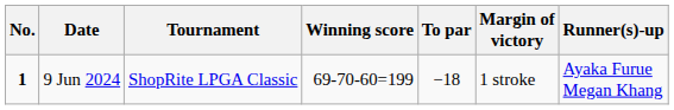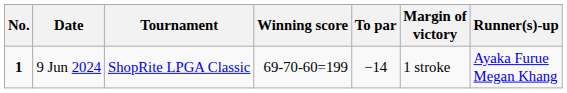9 Jun 2024 | To par: −18 -> −14
